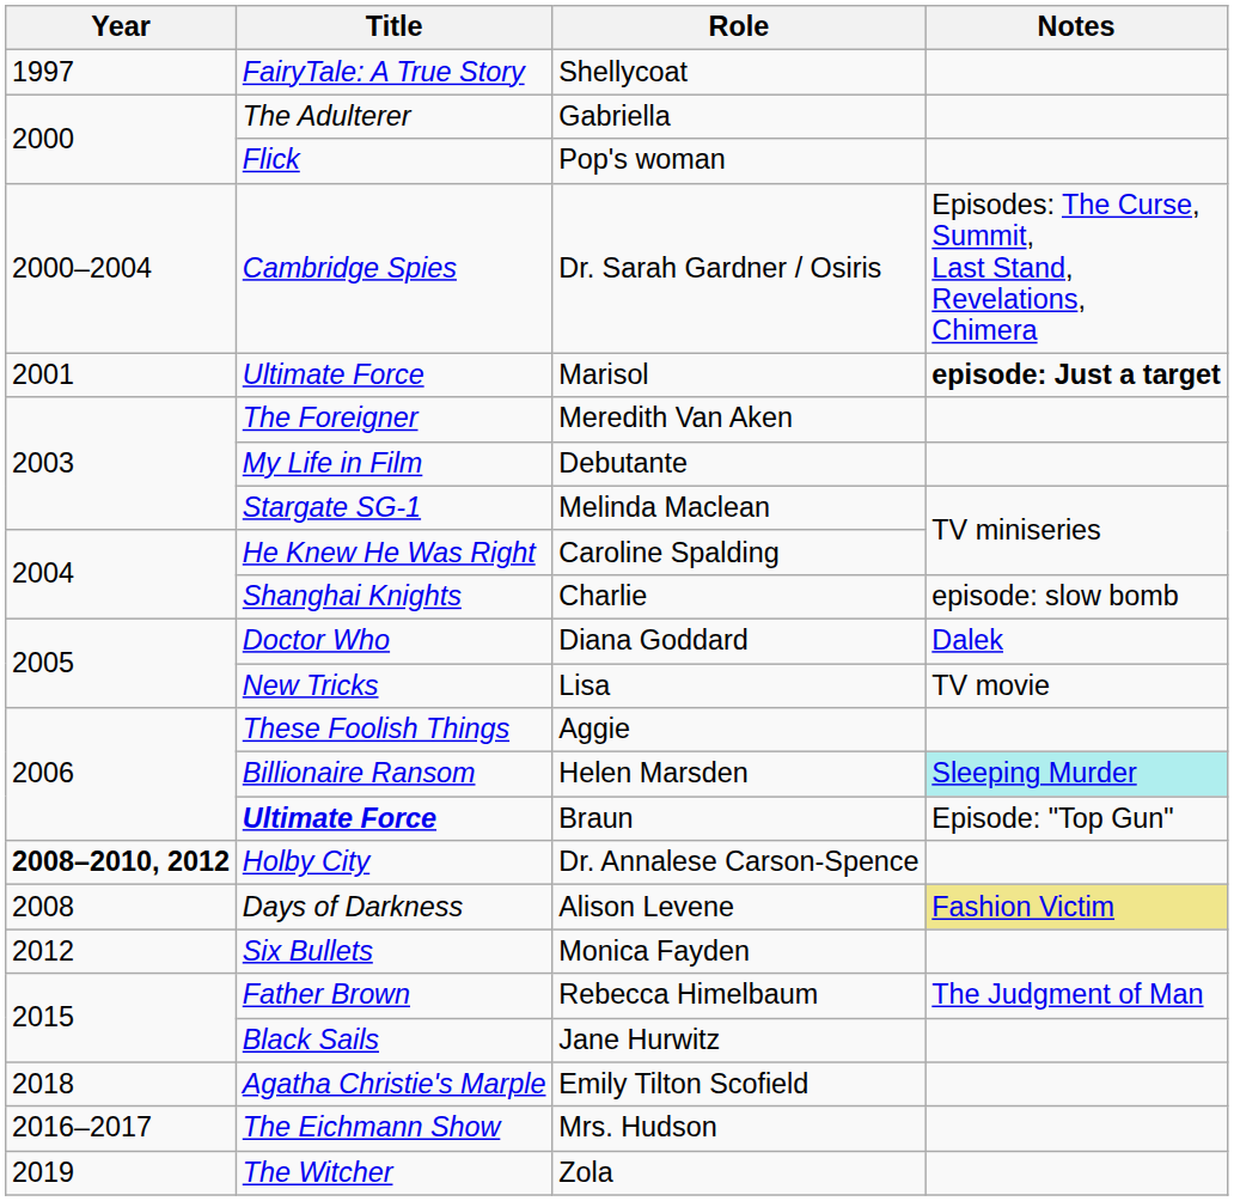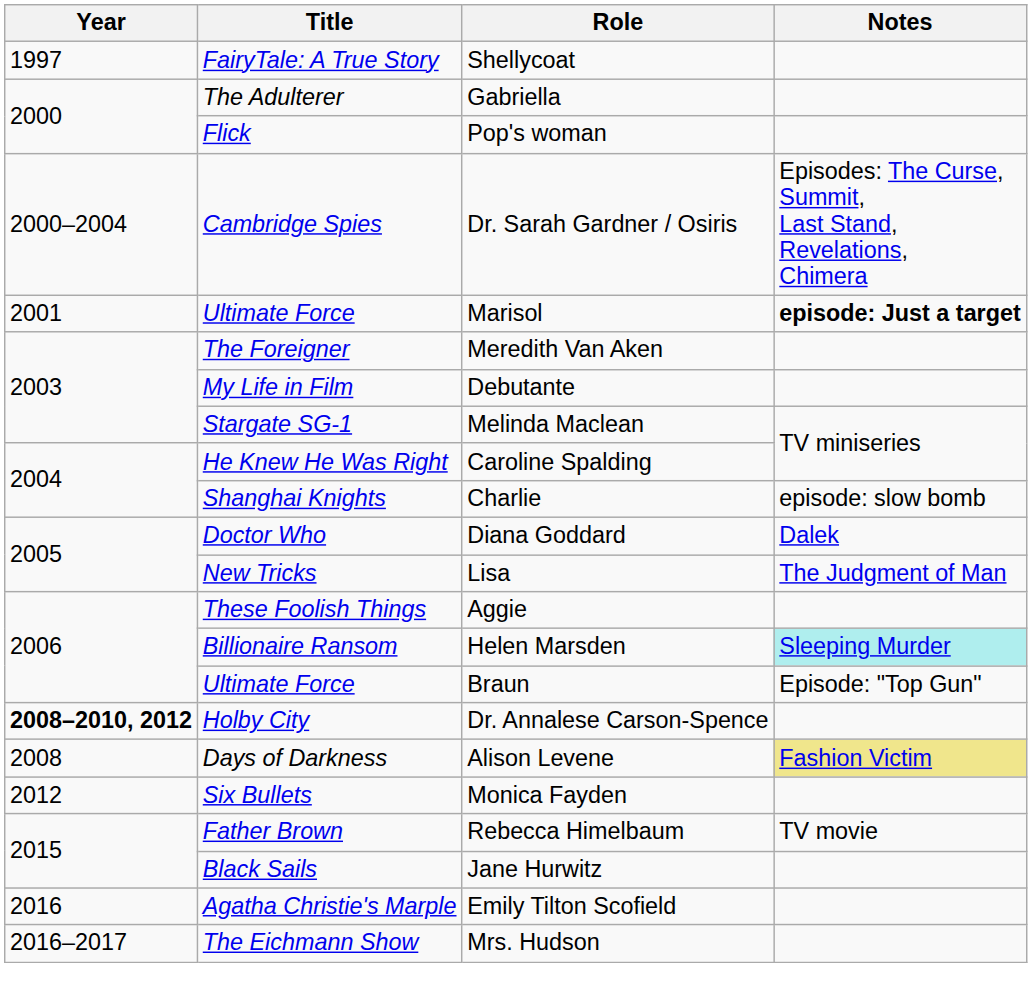Lisa | Notes: TV movie -> The Judgment of Man
Braun | Title: bold -> normal
Rebecca Himelbaum | Notes: The Judgment of Man -> TV movie
Emily Tilton Scofield | Year: 2018 -> 2016
- row: 2019 | The Witcher | Zola
